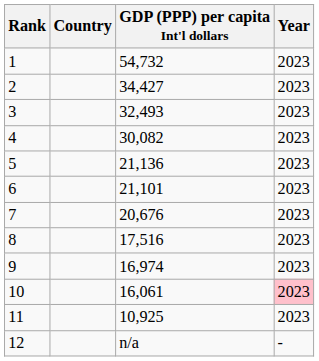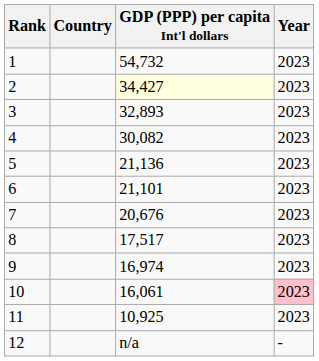2 | GDP (PPP) per capita Int'l dollars: no background -> lightyellow background
3 | GDP (PPP) per capita Int'l dollars: 32,493 -> 32,893
8 | GDP (PPP) per capita Int'l dollars: 17,516 -> 17,517
